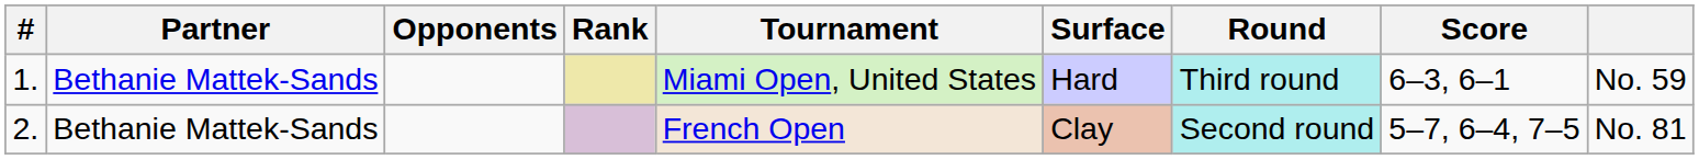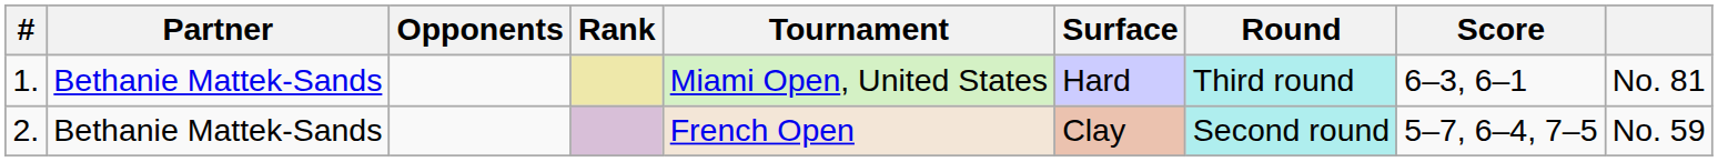1. | column 9: No. 59 -> No. 81
2. | column 9: No. 81 -> No. 59
